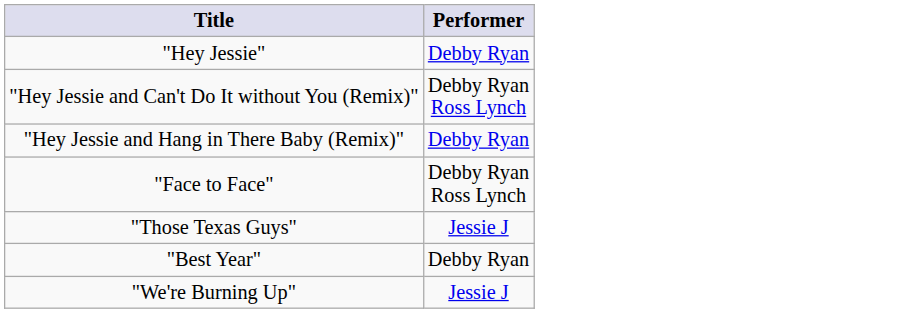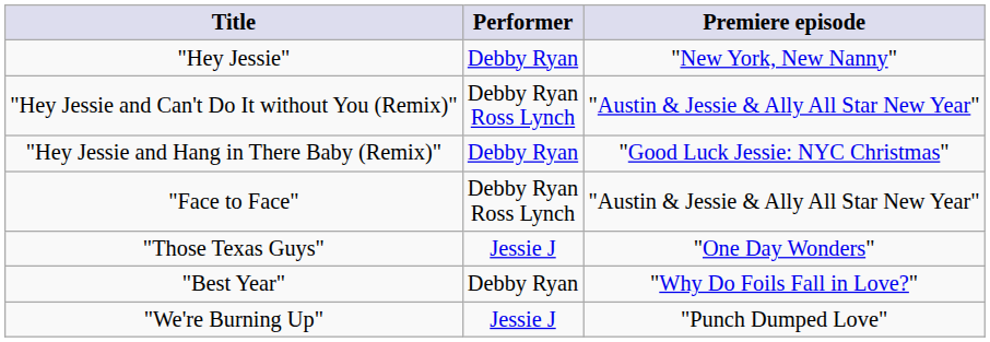+ column: Premiere episode | "New York, New Nanny" | "Austin & Jessie & Ally All Star New Year" | "Good Luck Jessie: NYC Christmas" | "Austin & Jessie & Ally All Star New Year" | "One Day Wonders" | "Why Do Foils Fall in Love?" | "Punch Dumped Love"
